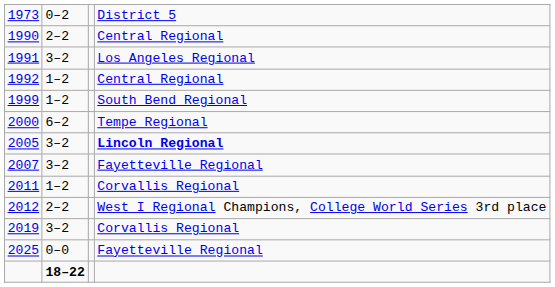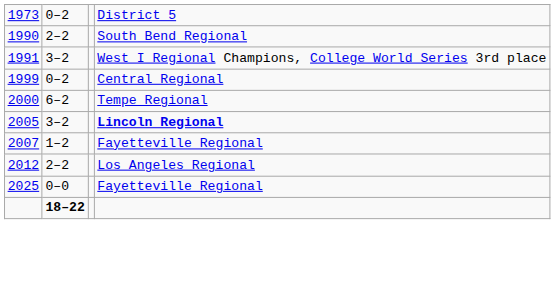1990 | column 4: Central Regional -> South Bend Regional
1991 | column 4: Los Angeles Regional -> West I Regional Champions, College World Series 3rd place
- row: 1992 | 1–2 | Central Regional
1999 | column 2: 1–2 -> 0–2
1999 | column 4: South Bend Regional -> Central Regional
2007 | column 2: 3–2 -> 1–2
- row: 2011 | 1–2 | Corvallis Regional
2012 | column 4: West I Regional Champions, College World Series 3rd place -> Los Angeles Regional
- row: 2019 | 3–2 | Corvallis Regional
